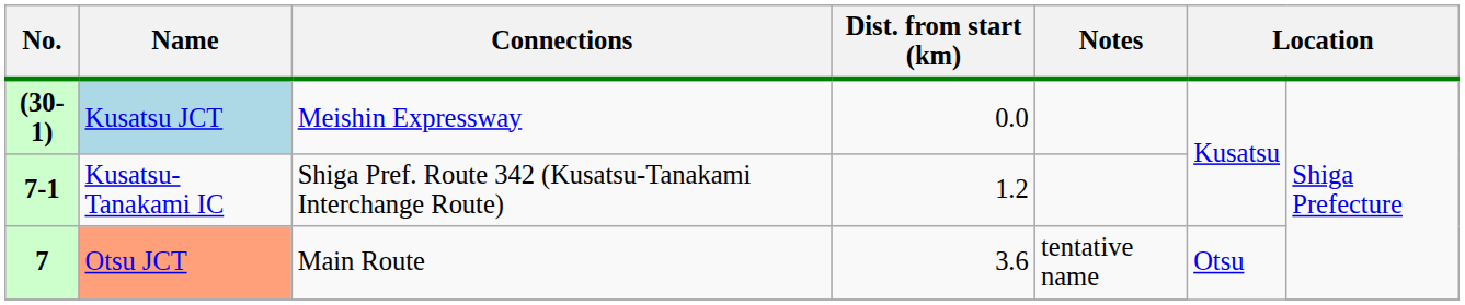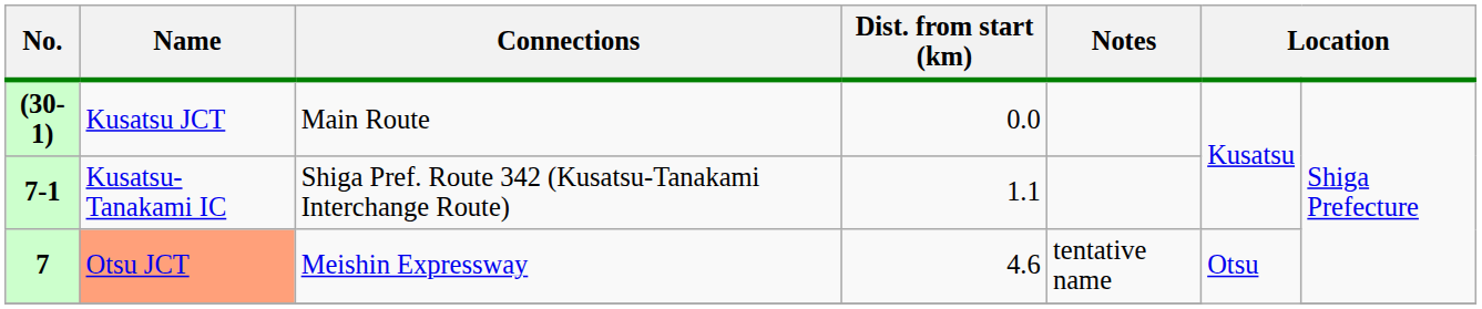(30-1) | Name: lightblue background -> no background
(30-1) | Connections: Meishin Expressway -> Main Route
7-1 | Dist. from start (km): 1.2 -> 1.1
7 | Connections: Main Route -> Meishin Expressway
7 | Dist. from start (km): 3.6 -> 4.6
